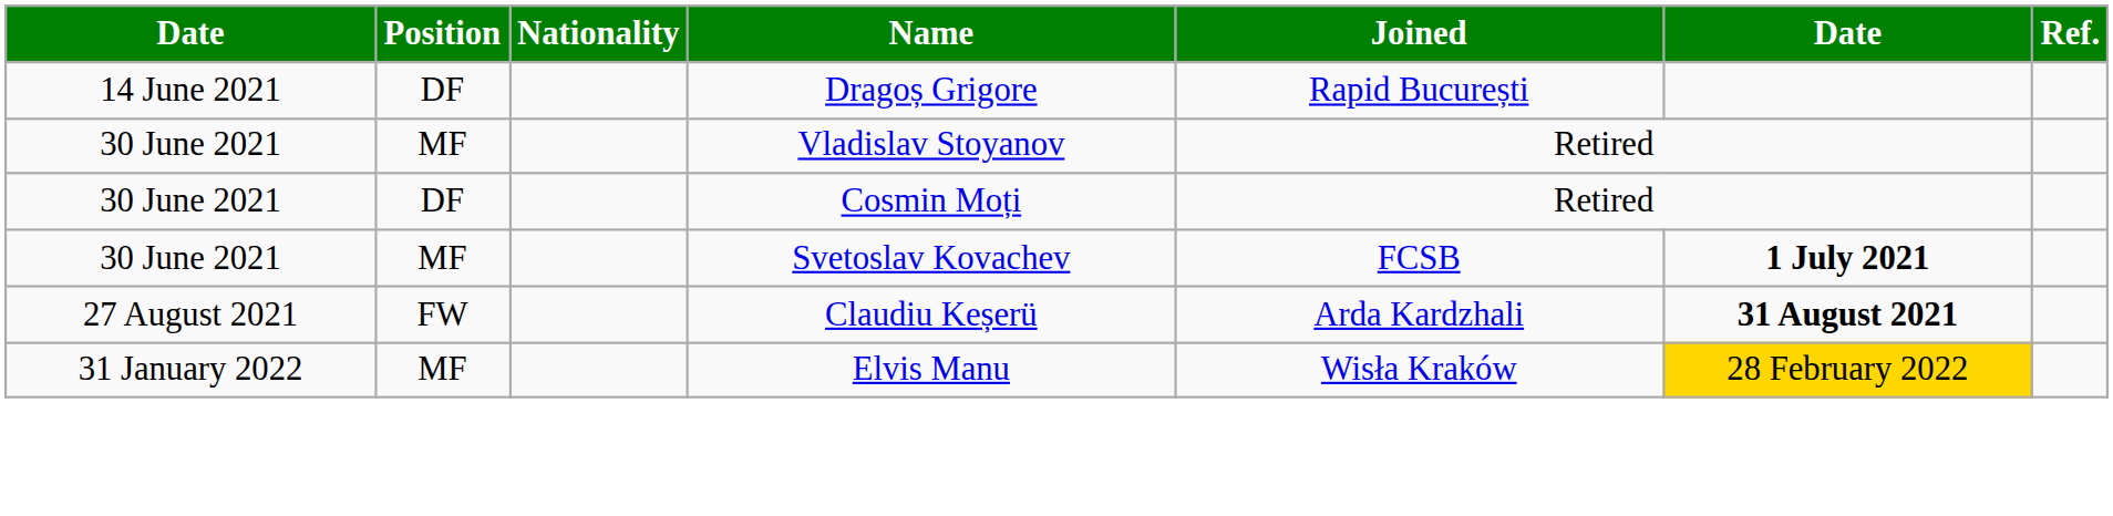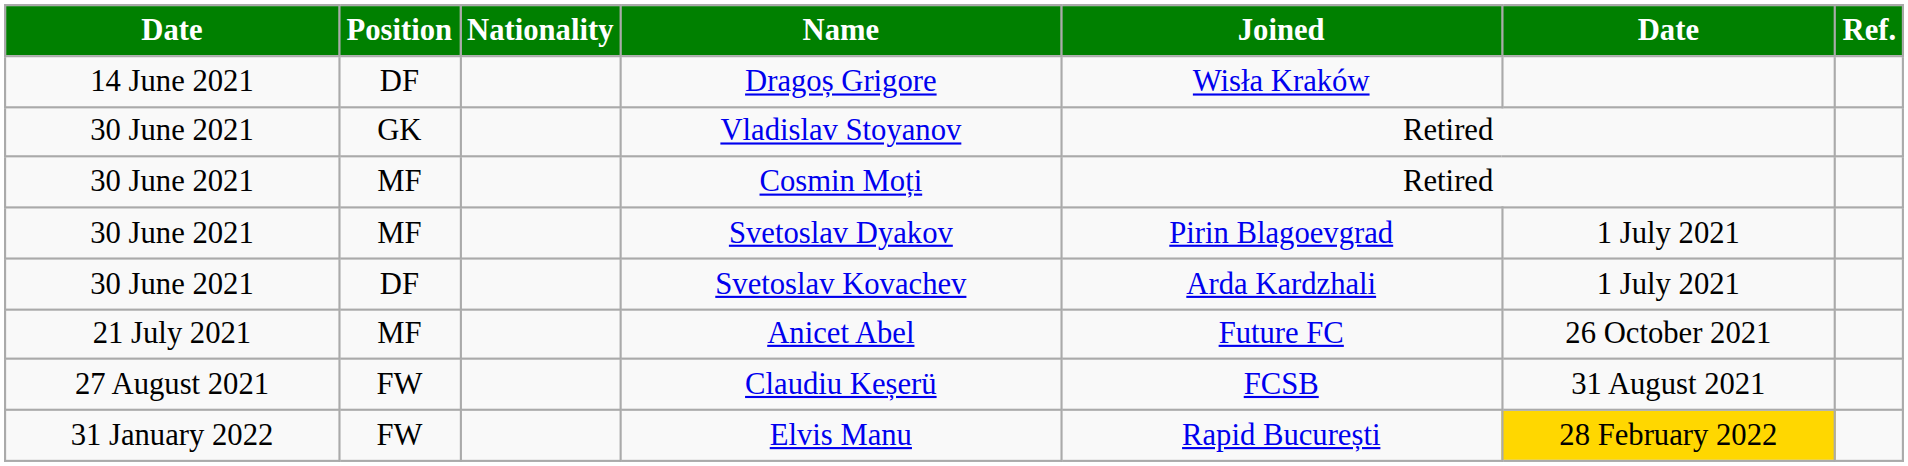Dragoș Grigore | Joined: Rapid București -> Wisła Kraków
Vladislav Stoyanov | Position: MF -> GK
Cosmin Moți | Position: DF -> MF
+ row: 30 June 2021 | MF | Svetoslav Dyakov | Pirin Blagoevgrad | 1 July 2021
Svetoslav Kovachev | Position: MF -> DF
Svetoslav Kovachev | Joined: FCSB -> Arda Kardzhali
Svetoslav Kovachev | column 6: bold -> normal
+ row: 21 July 2021 | MF | Anicet Abel | Future FC | 26 October 2021
Claudiu Keșerü | Joined: Arda Kardzhali -> FCSB
Claudiu Keșerü | column 6: bold -> normal
Elvis Manu | Position: MF -> FW
Elvis Manu | Joined: Wisła Kraków -> Rapid București
